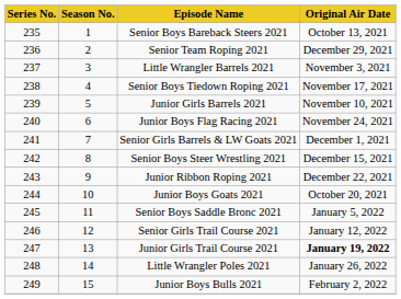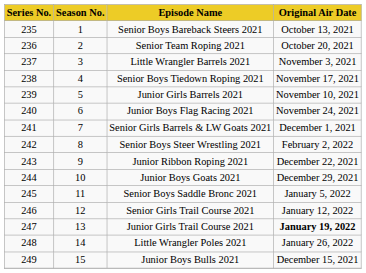Senior Team Roping 2021 | Original Air Date: December 29, 2021 -> October 20, 2021
Senior Boys Steer Wrestling 2021 | Original Air Date: December 15, 2021 -> February 2, 2022
Junior Boys Goats 2021 | Original Air Date: October 20, 2021 -> December 29, 2021
Junior Boys Bulls 2021 | Original Air Date: February 2, 2022 -> December 15, 2021
